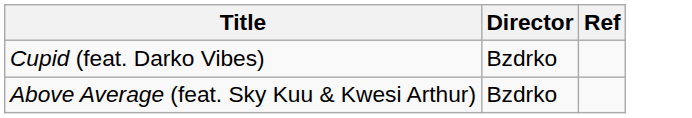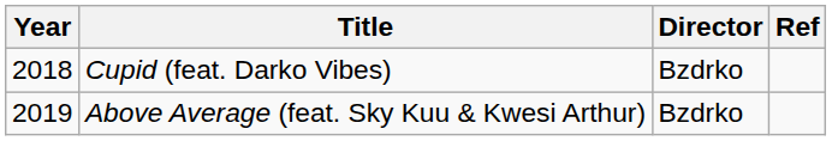+ column: Year | 2018 | 2019
